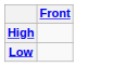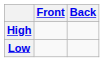+ column: Back
